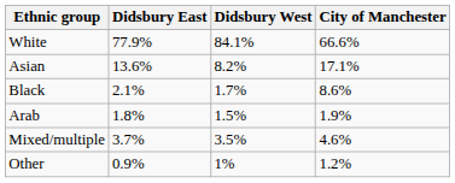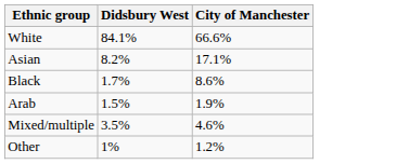- column: Didsbury East | 77.9% | 13.6% | 2.1% | 1.8% | 3.7% | 0.9%
